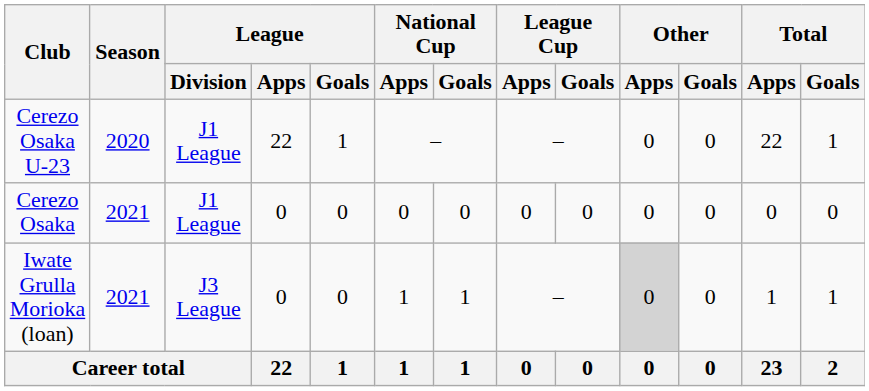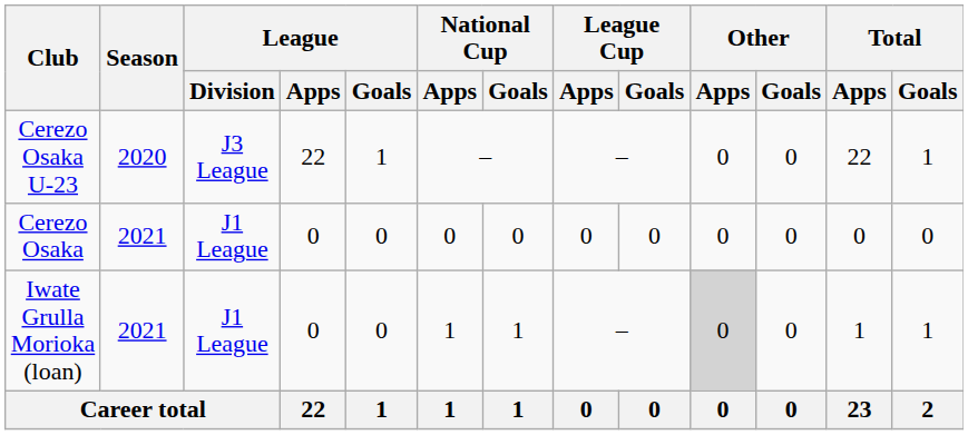Cerezo Osaka U-23 | League / Division: J1 League -> J3 League
Iwate Grulla Morioka (loan) | League / Division: J3 League -> J1 League
